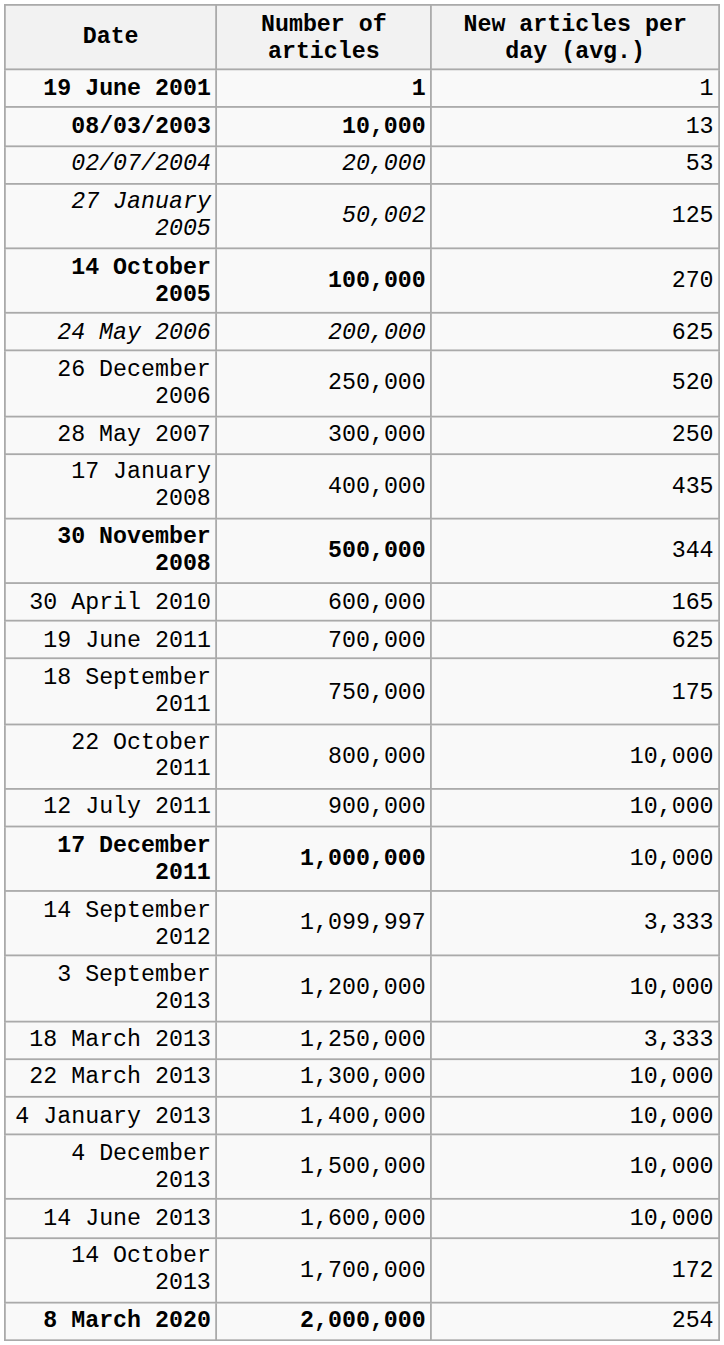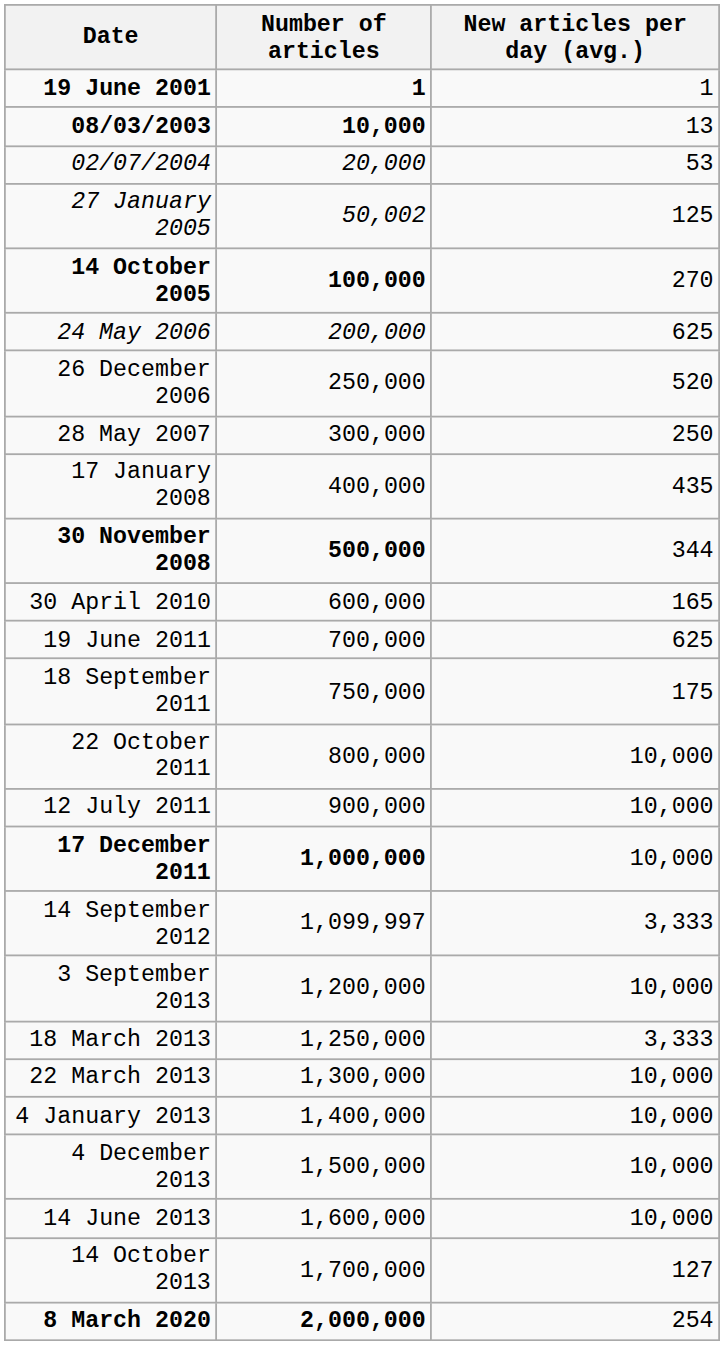14 October 2013 | New articles per day (avg.): 172 -> 127
